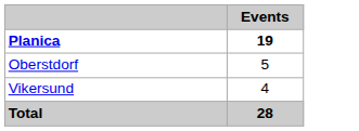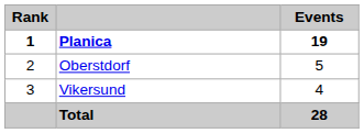+ column: Rank | 1 | 2 | 3
